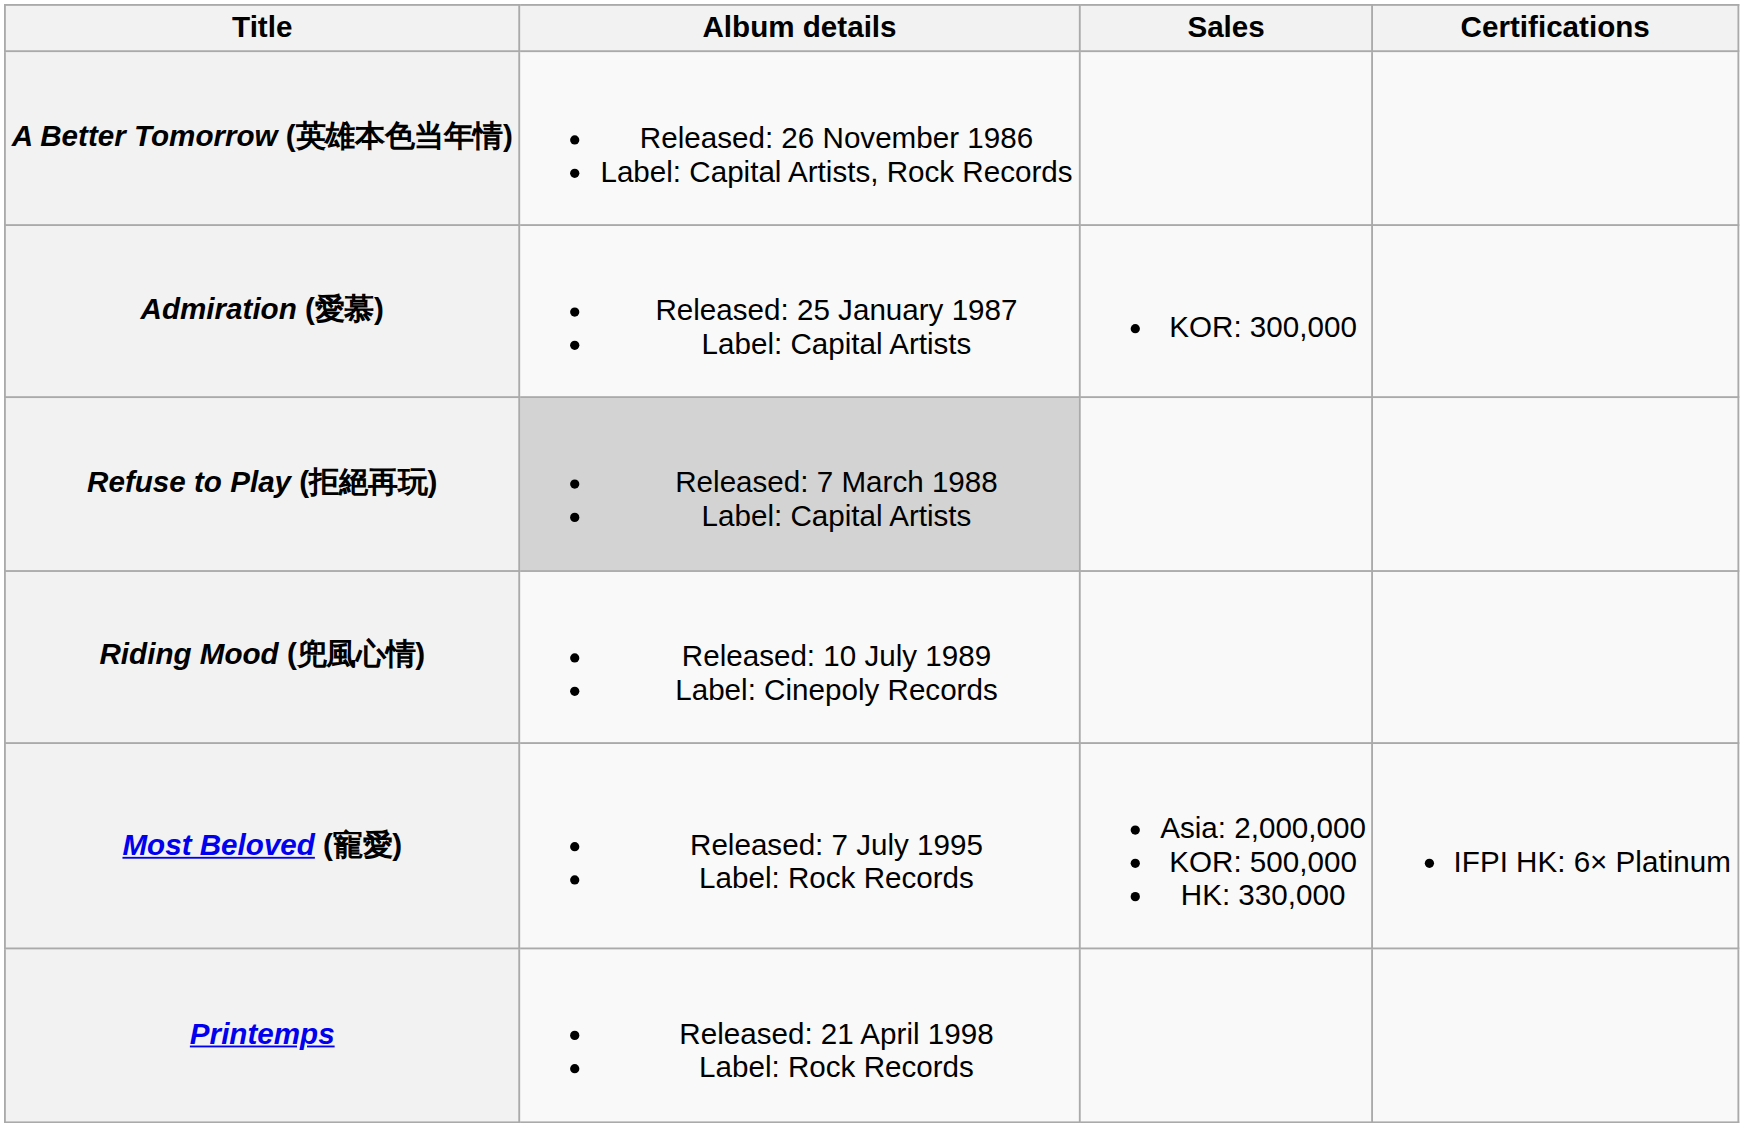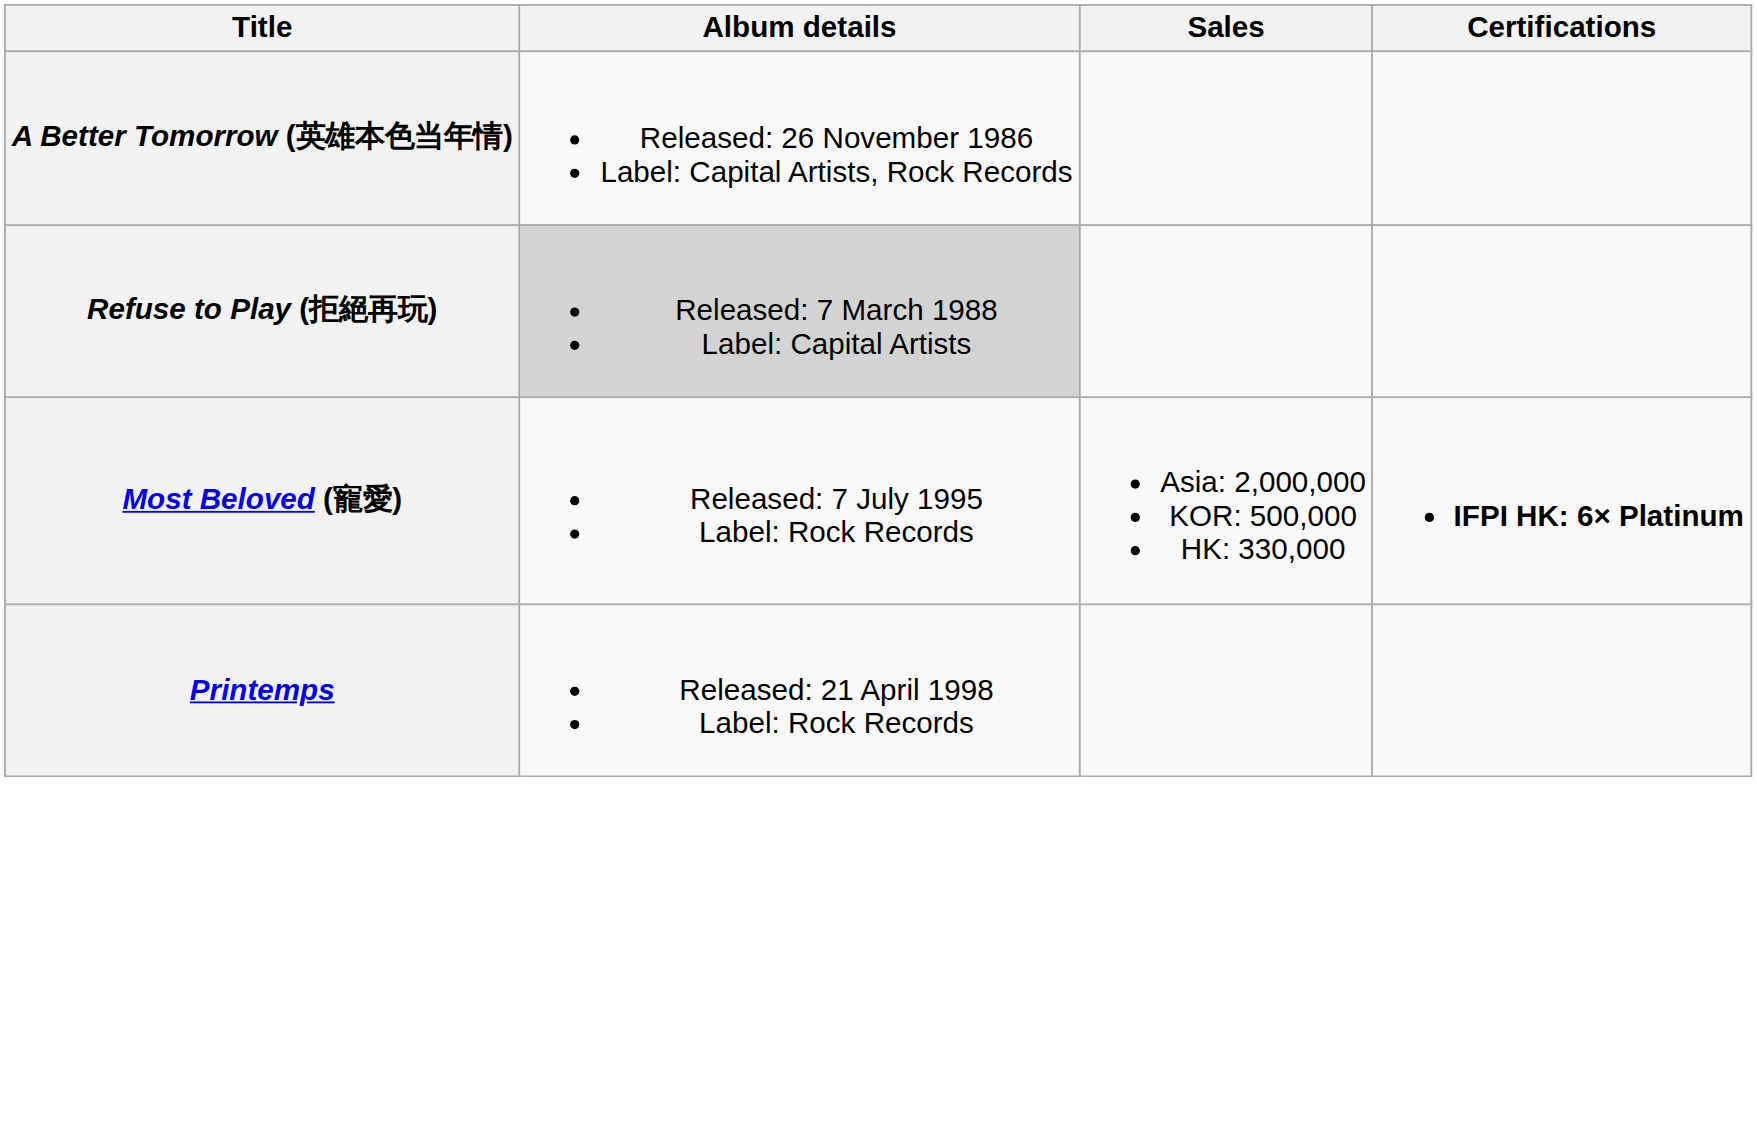- row: Admiration (愛慕) | Released: 25 January 1987 Label: Capital Artists | KOR: 300,000
- row: Riding Mood (兜風心情) | Released: 10 July 1989 Label: Cinepoly Records
Most Beloved (寵愛) | Certifications: normal -> bold
